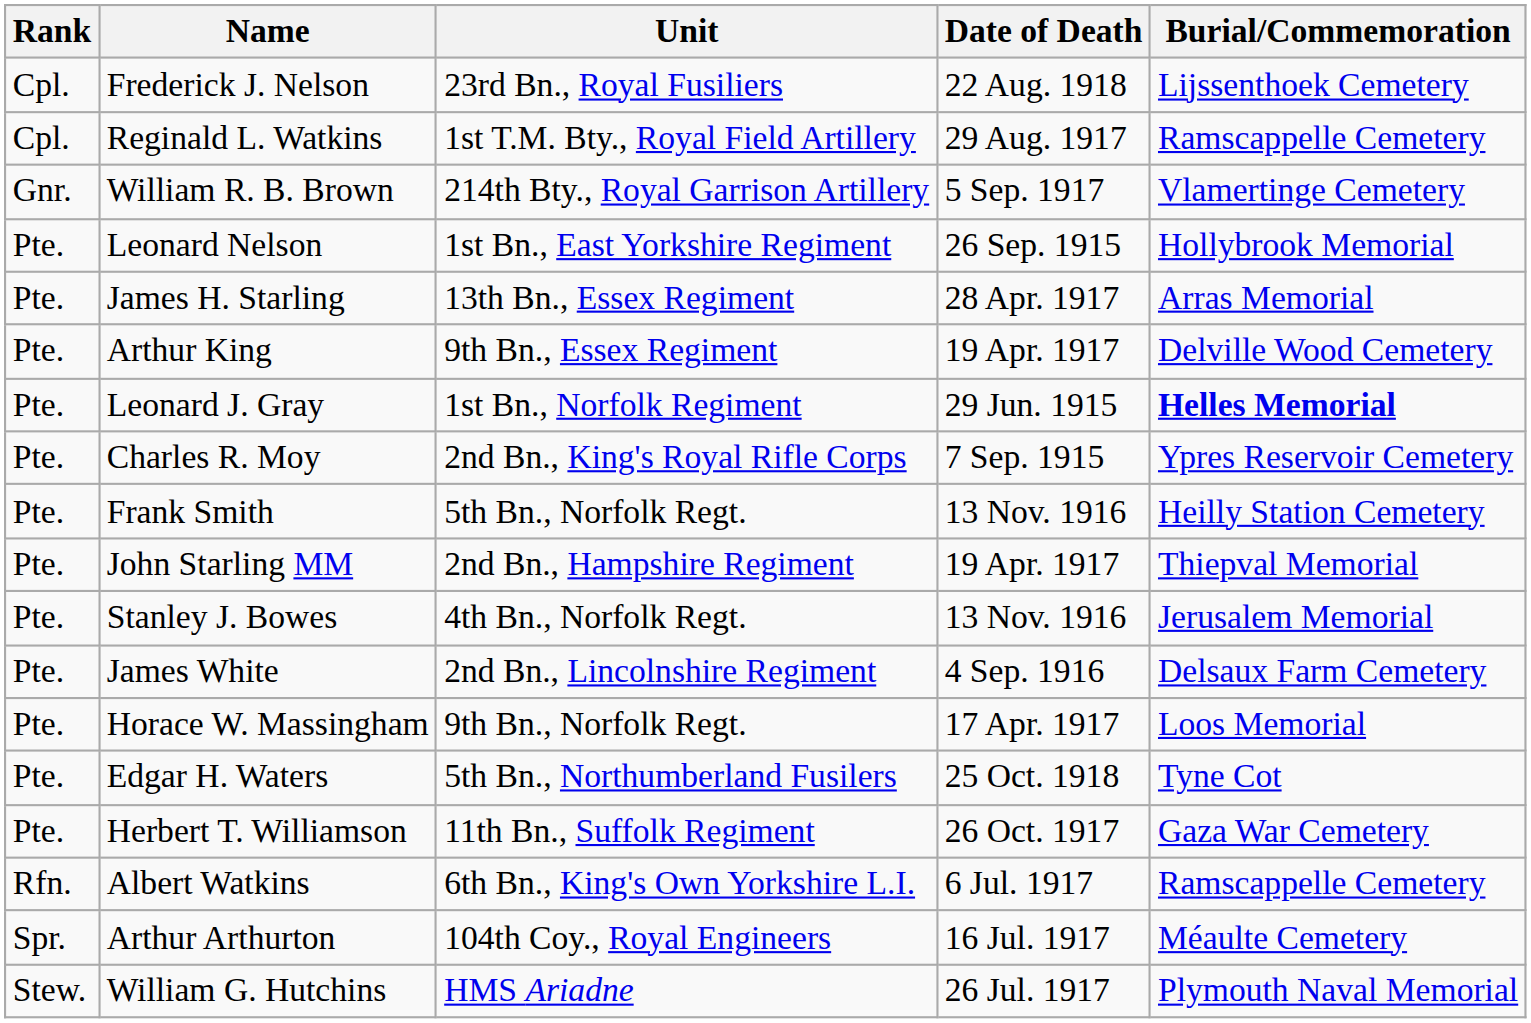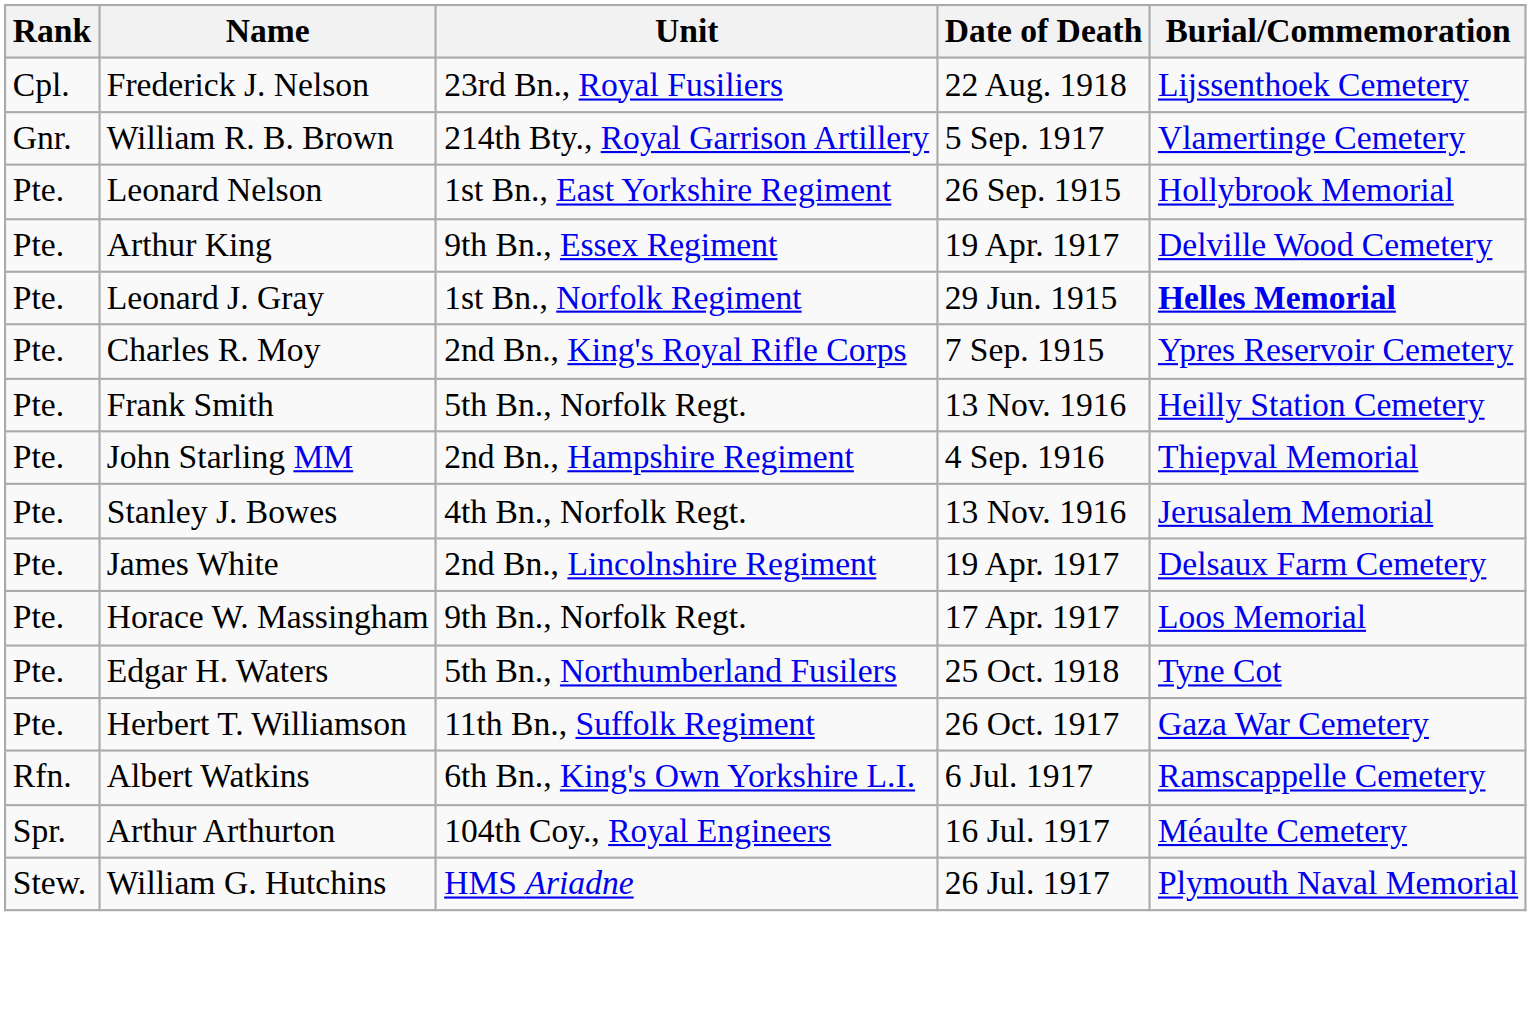- row: Cpl. | Reginald L. Watkins | 1st T.M. Bty., Royal Field Artillery | 29 Aug. 1917 | Ramscappelle Cemetery
- row: Pte. | James H. Starling | 13th Bn., Essex Regiment | 28 Apr. 1917 | Arras Memorial
John Starling MM | Date of Death: 19 Apr. 1917 -> 4 Sep. 1916
James White | Date of Death: 4 Sep. 1916 -> 19 Apr. 1917
